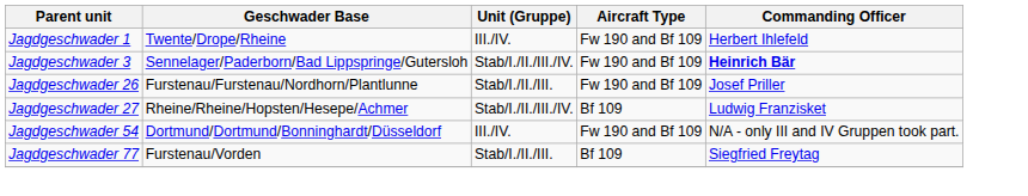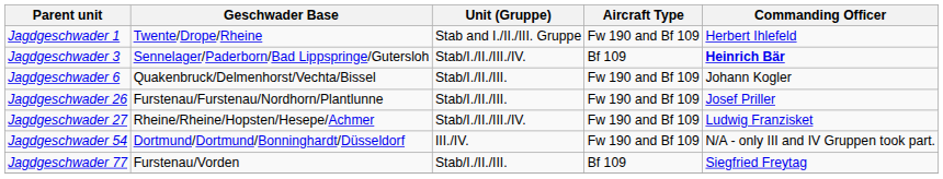Jagdgeschwader 1 | Unit (Gruppe): III./IV. -> Stab and I./II./III. Gruppe
Jagdgeschwader 3 | Aircraft Type: Fw 190 and Bf 109 -> Bf 109
+ row: Jagdgeschwader 6 | Quakenbruck/Delmenhorst/Vechta/Bissel | Stab/I./II./III. | Fw 190 and Bf 109 | Johann Kogler
Jagdgeschwader 27 | Aircraft Type: Bf 109 -> Fw 190 and Bf 109
